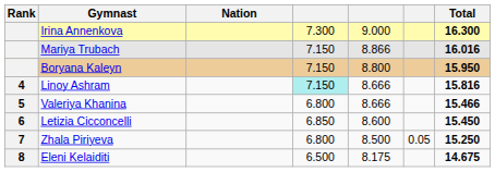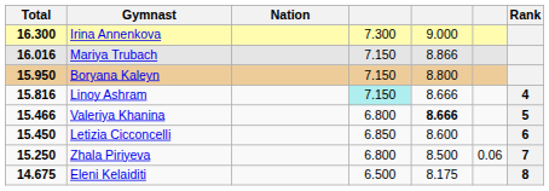columns swapped: Rank <-> Total
Valeriya Khanina | column 5: normal -> bold
Zhala Piriyeva | column 6: 0.05 -> 0.06
